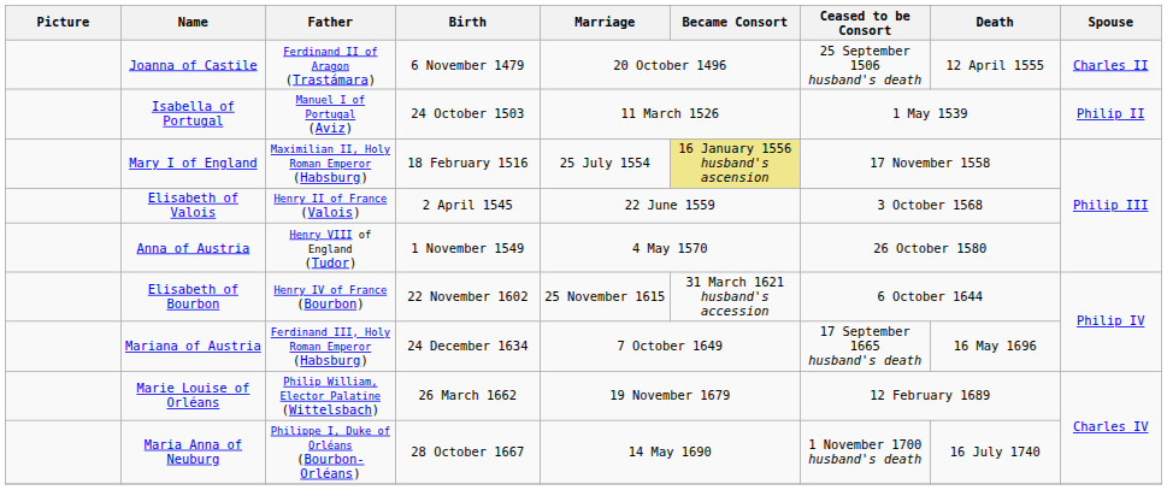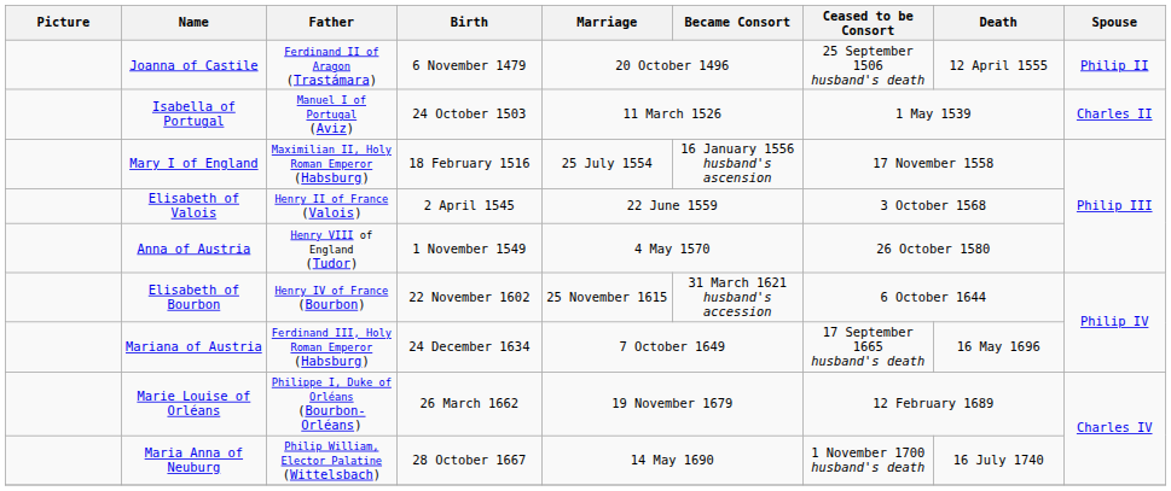Joanna of Castile | Spouse: Charles II -> Philip II
Isabella of Portugal | Spouse: Philip II -> Charles II
Mary I of England | Became Consort: khaki background -> no background
Marie Louise of Orléans | Father: Philip William, Elector Palatine (Wittelsbach) -> Philippe I, Duke of Orléans (Bourbon-Orléans)
Maria Anna of Neuburg | Father: Philippe I, Duke of Orléans (Bourbon-Orléans) -> Philip William, Elector Palatine (Wittelsbach)
